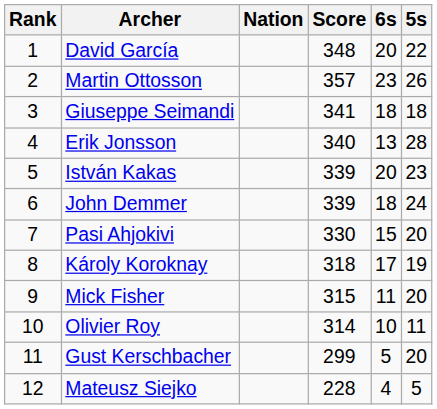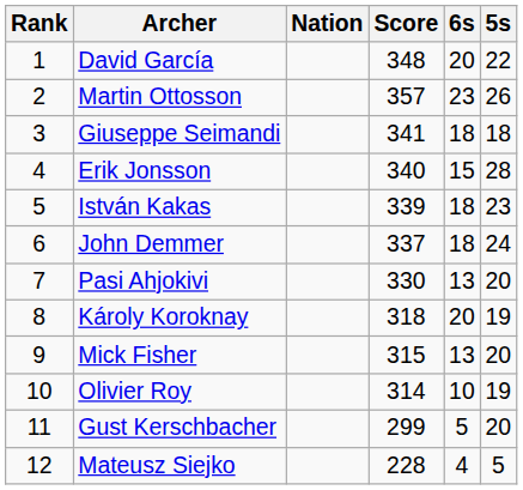Erik Jonsson | 6s: 13 -> 15
István Kakas | 6s: 20 -> 18
John Demmer | Score: 339 -> 337
Pasi Ahjokivi | 6s: 15 -> 13
Károly Koroknay | 6s: 17 -> 20
Mick Fisher | 6s: 11 -> 13
Olivier Roy | 5s: 11 -> 19
